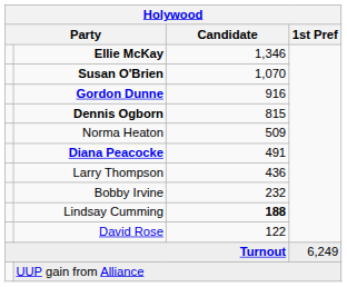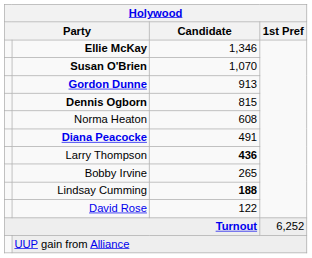Gordon Dunne | Candidate: 916 -> 913
Norma Heaton | Candidate: 509 -> 608
Larry Thompson | Candidate: normal -> bold
Bobby Irvine | Candidate: 232 -> 265
Turnout | 1st Pref: 6,249 -> 6,252
